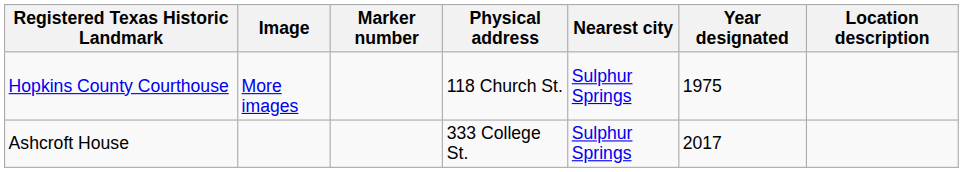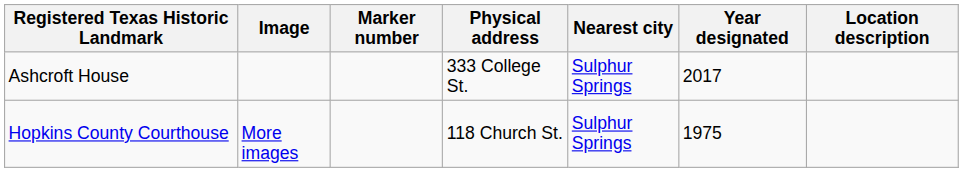rows swapped: Ashcroft House <-> Hopkins County Courthouse
